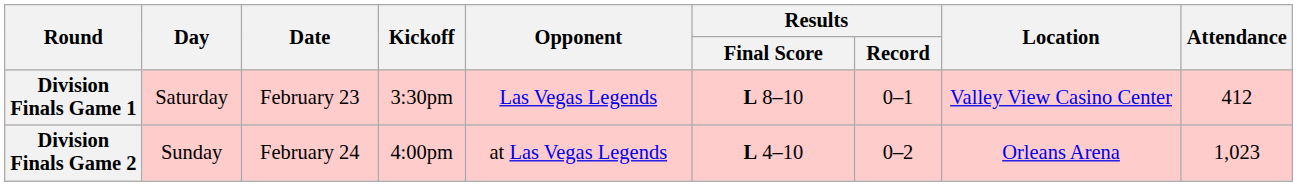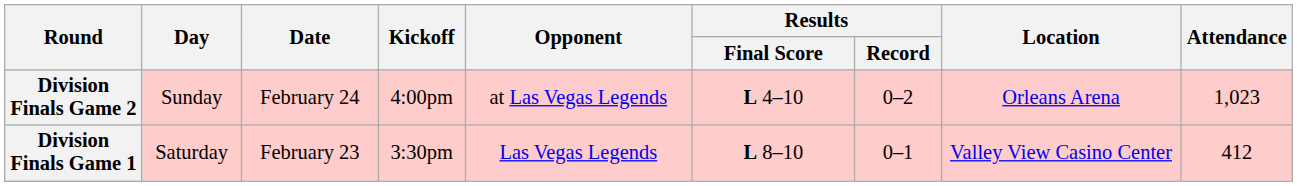rows swapped: Division Finals Game 1 <-> Division Finals Game 2
